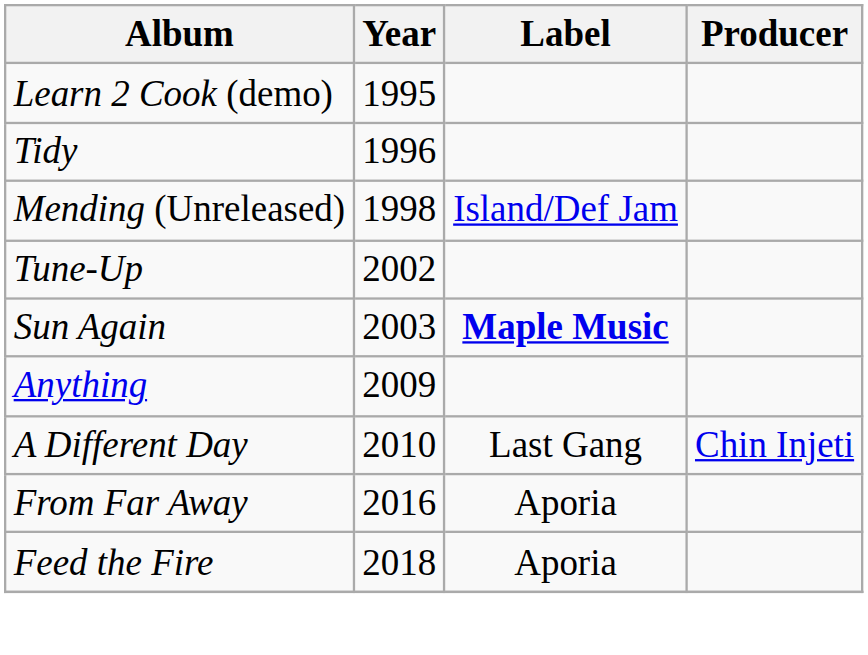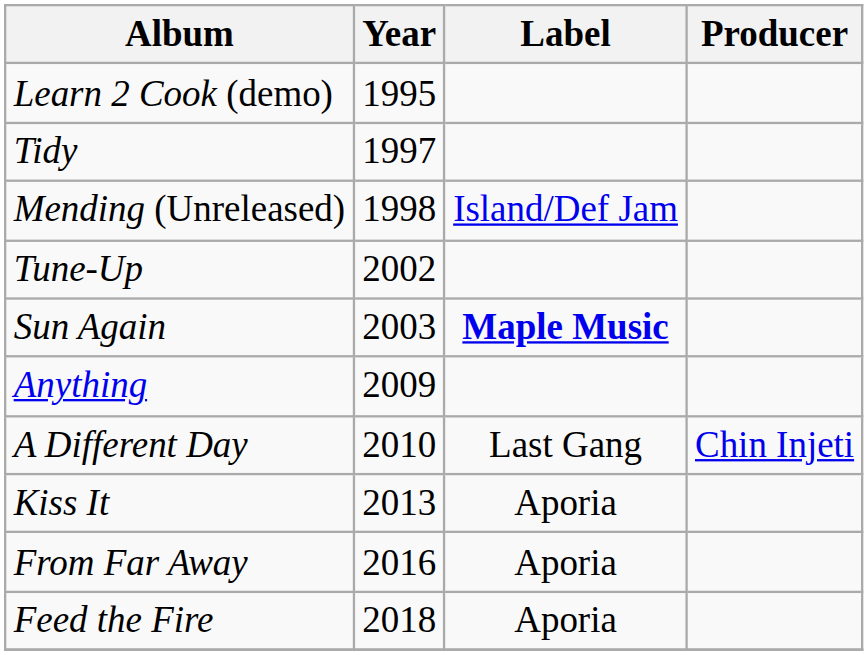Tidy | Year: 1996 -> 1997
+ row: Kiss It | 2013 | Aporia
